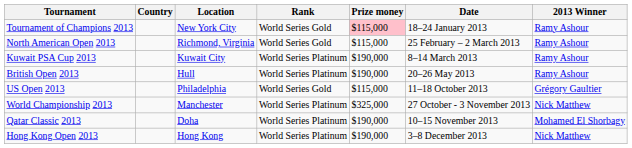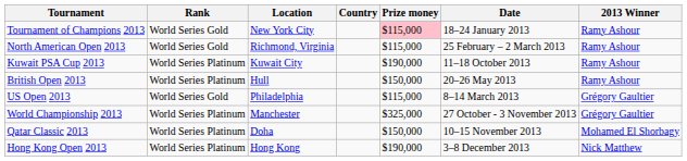columns swapped: Country <-> Rank
Kuwait PSA Cup 2013 | Date: 8–14 March 2013 -> 11–18 October 2013
British Open 2013 | Prize money: $190,000 -> $150,000
US Open 2013 | Date: 11–18 October 2013 -> 8–14 March 2013
World Championship 2013 | 2013 Winner: Nick Matthew -> Grégory Gaultier
Qatar Classic 2013 | Prize money: $190,000 -> $150,000
